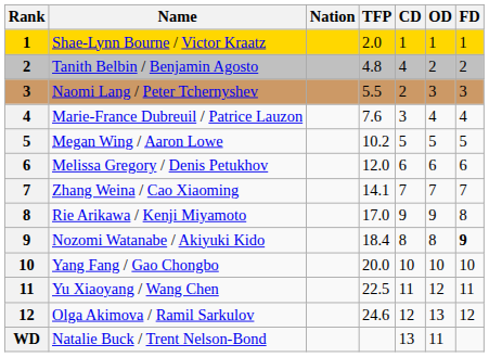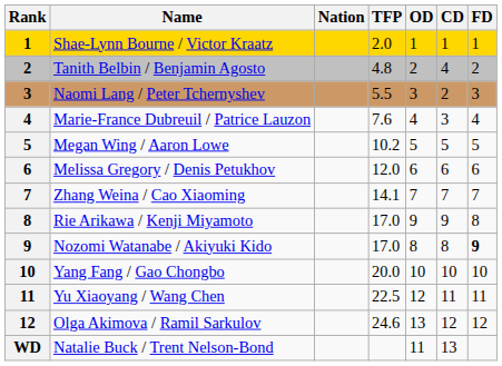columns swapped: CD <-> OD
Nozomi Watanabe / Akiyuki Kido | TFP: 18.4 -> 17.0
